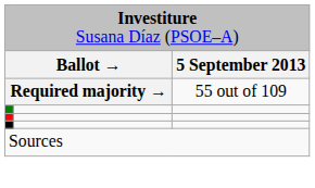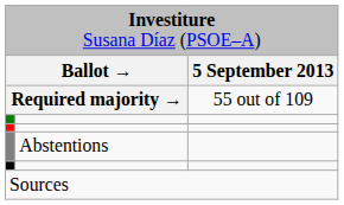+ row: Abstentions
